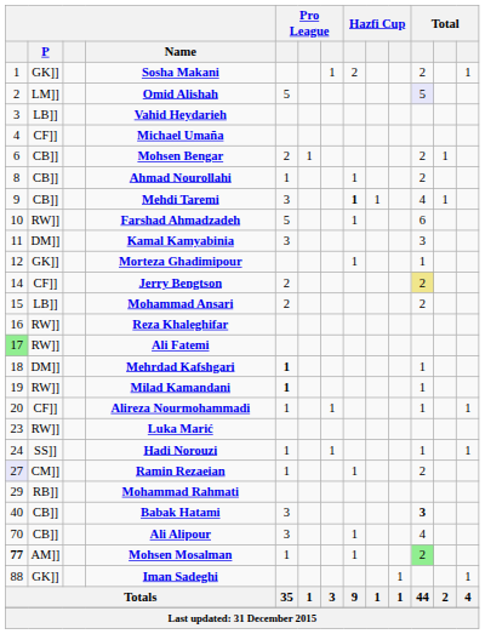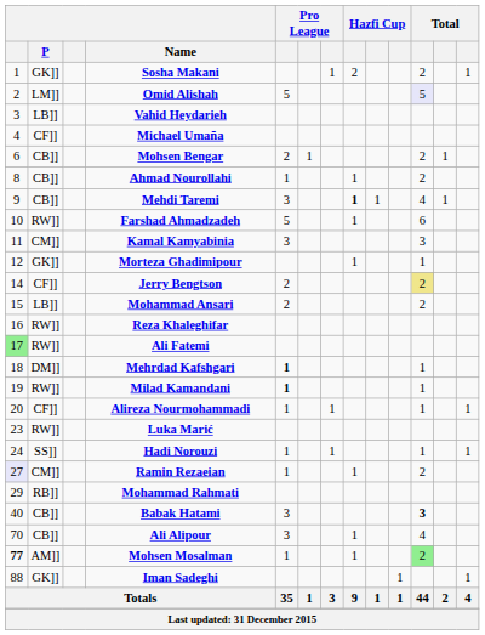Kamal Kamyabinia | P: DM]] -> CM]]
